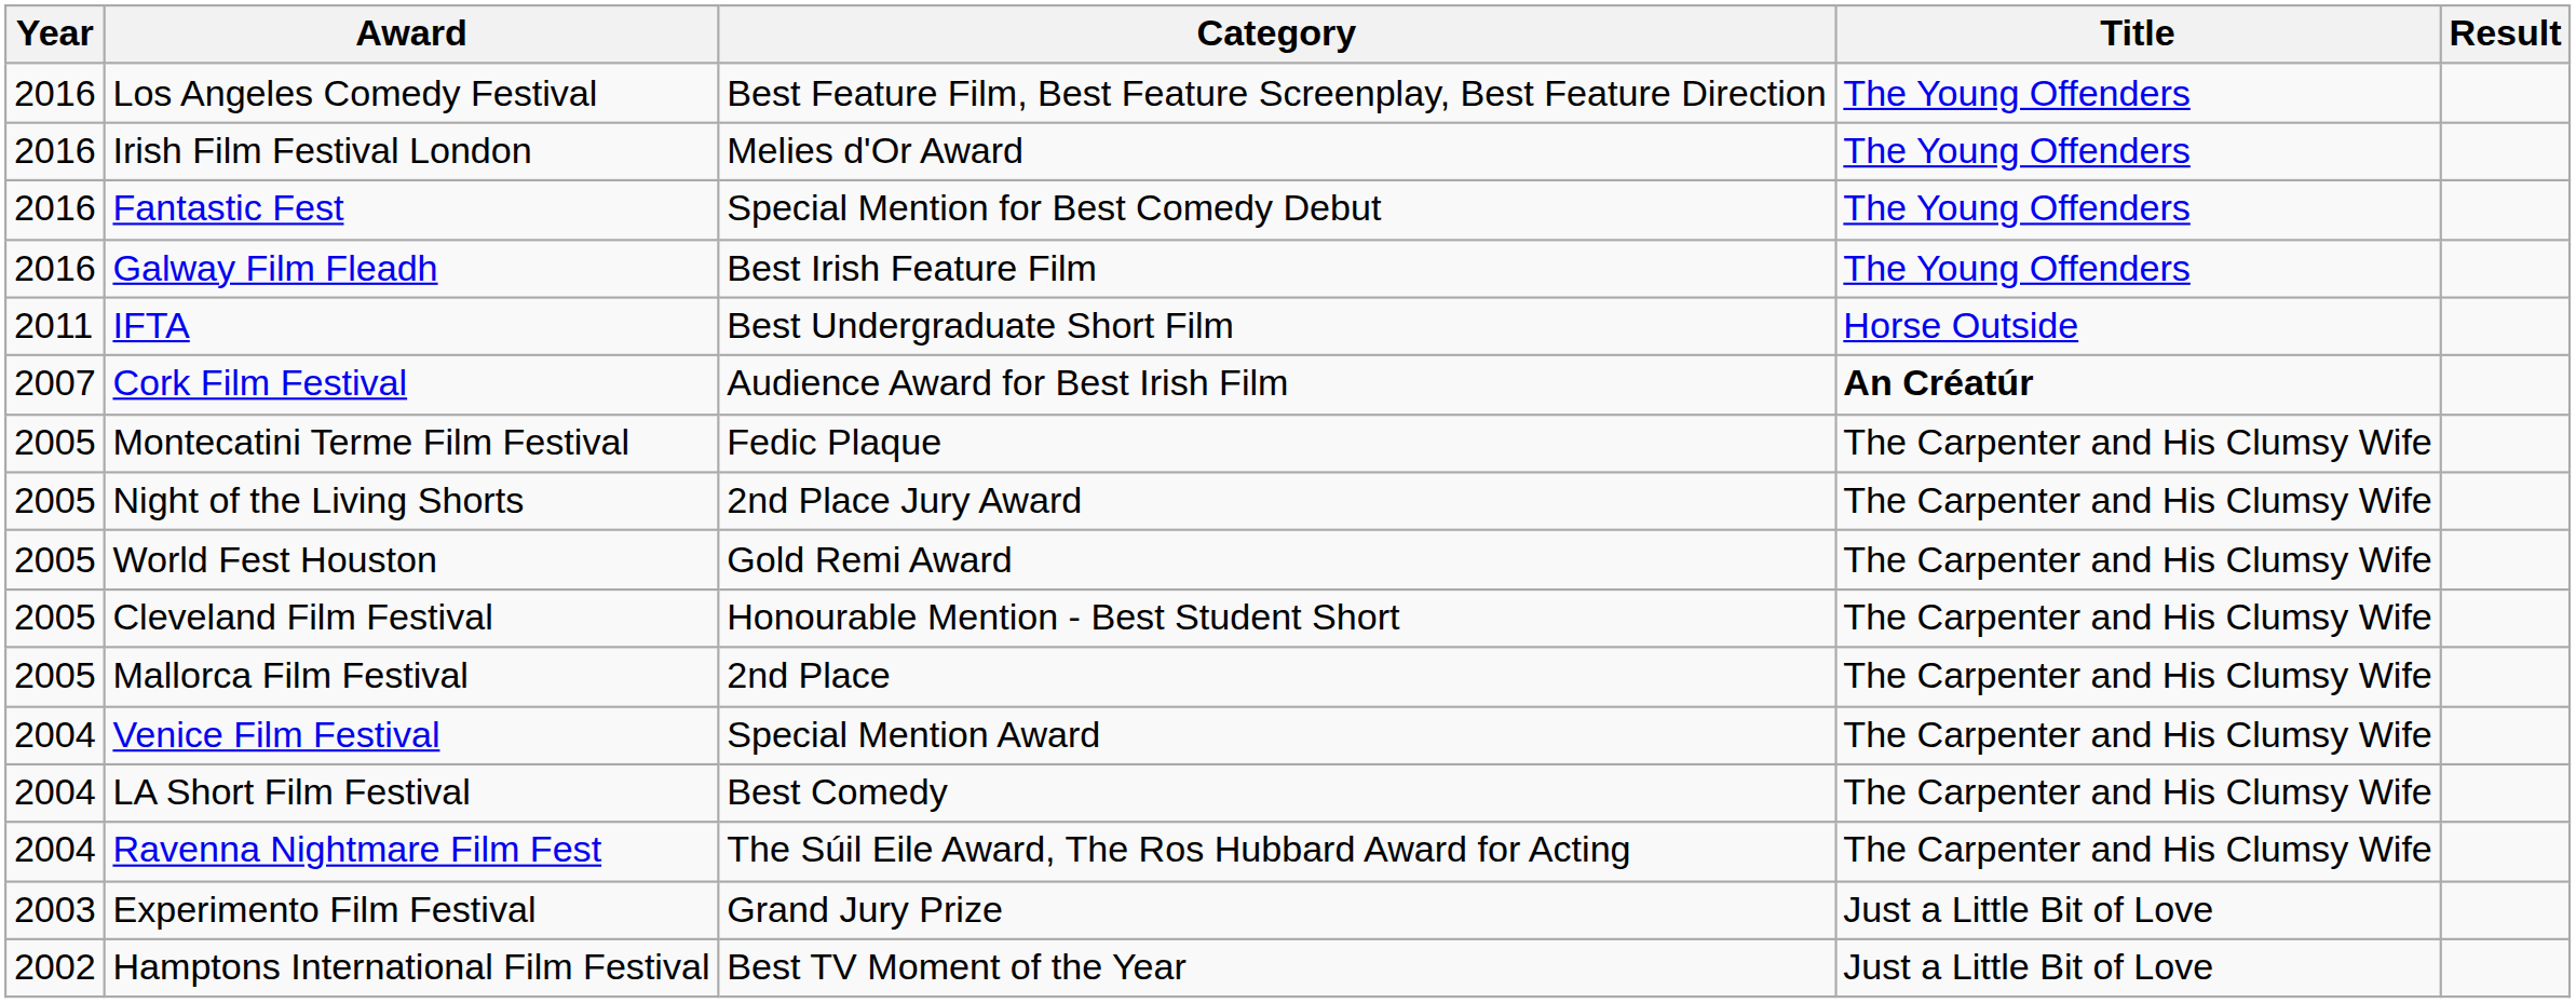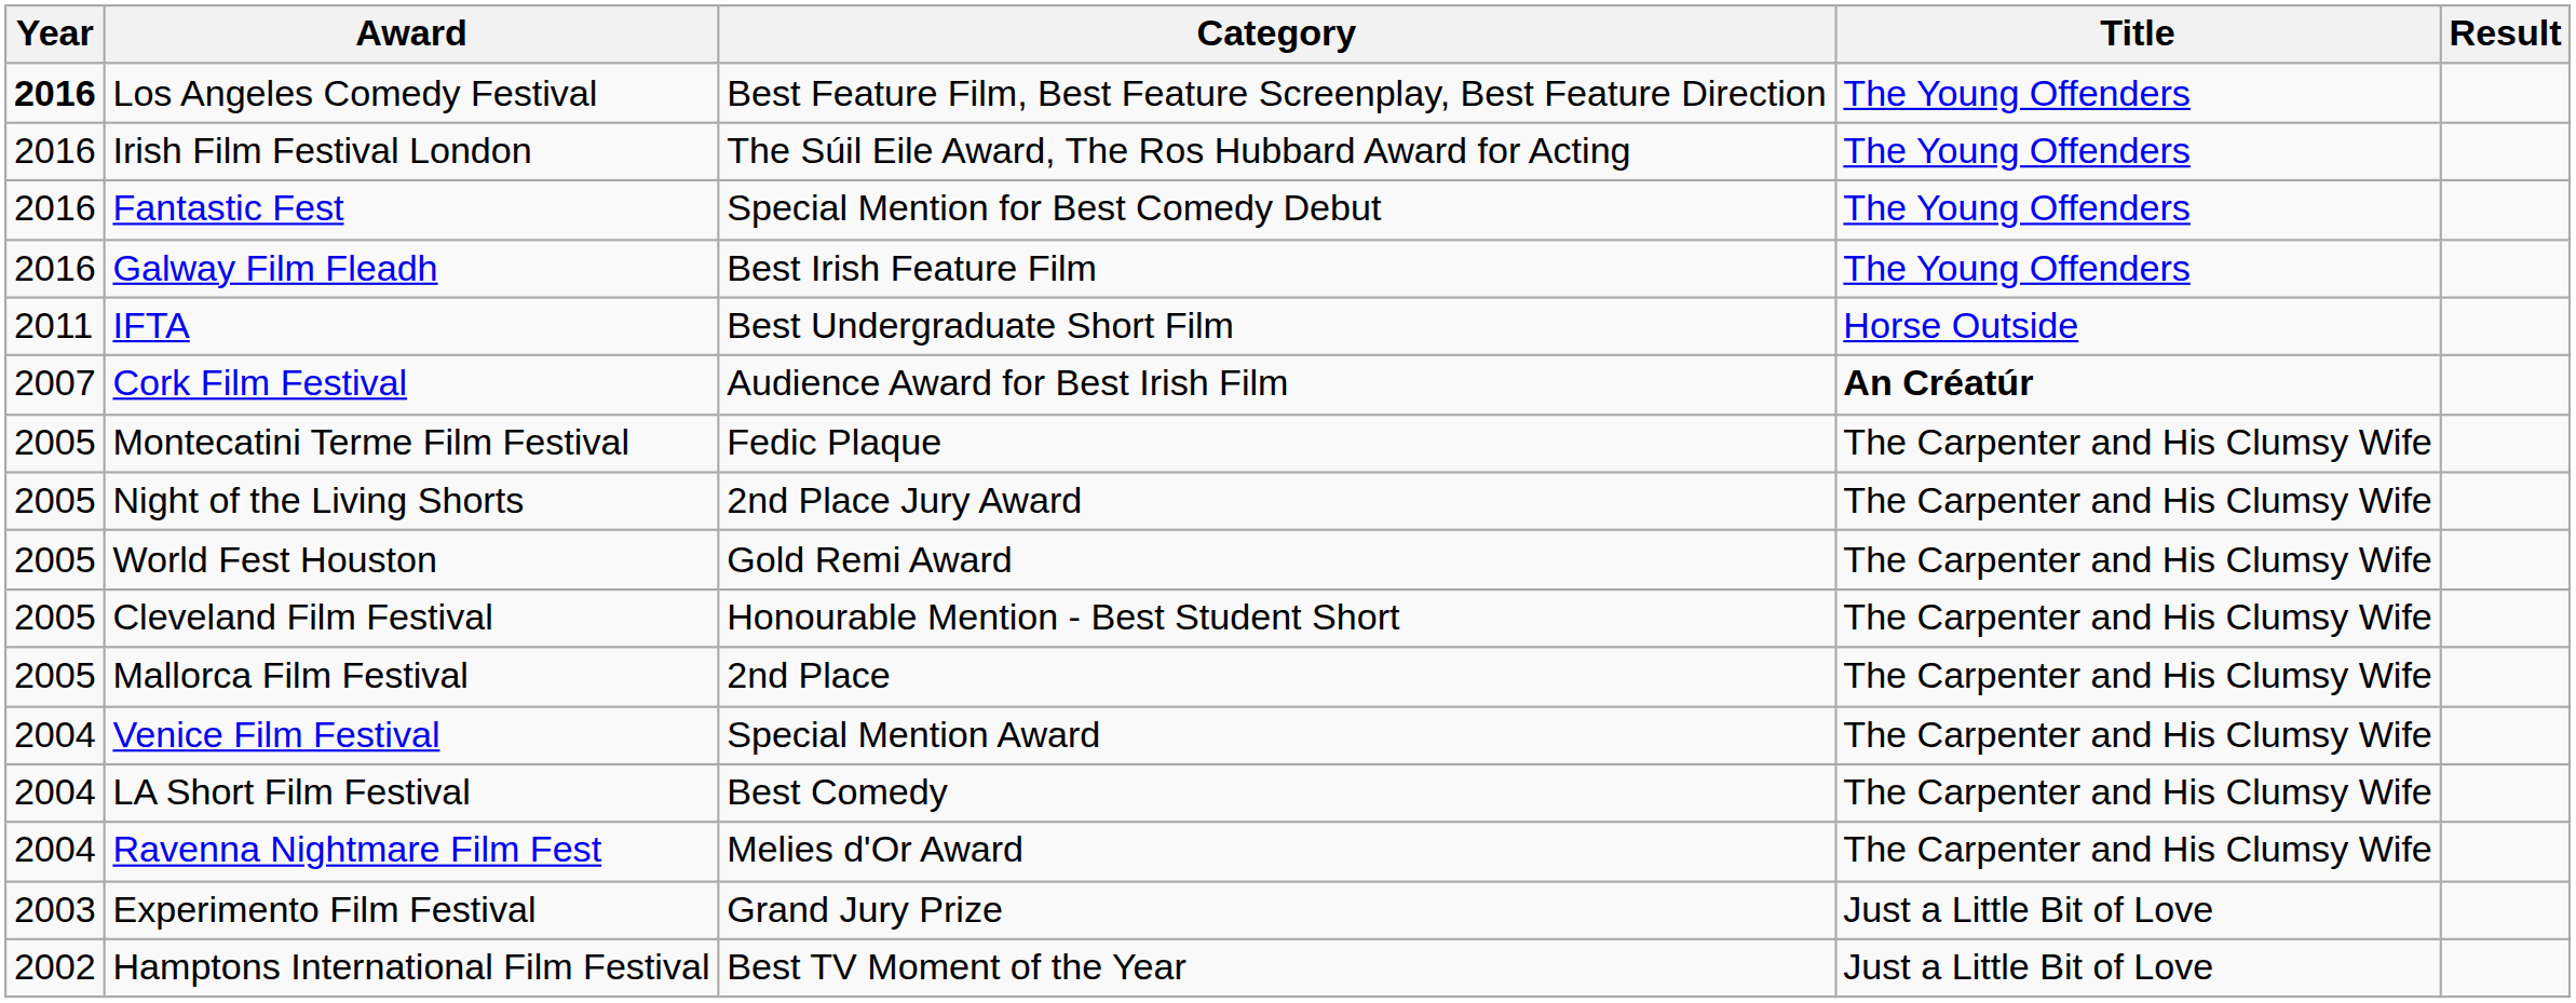Los Angeles Comedy Festival | Year: normal -> bold
Irish Film Festival London | Category: Melies d'Or Award -> The Súil Eile Award, The Ros Hubbard Award for Acting
Ravenna Nightmare Film Fest | Category: The Súil Eile Award, The Ros Hubbard Award for Acting -> Melies d'Or Award
